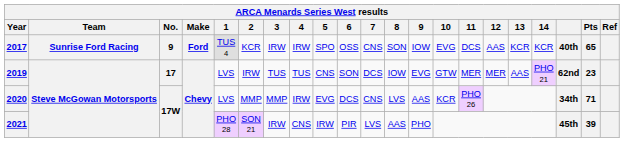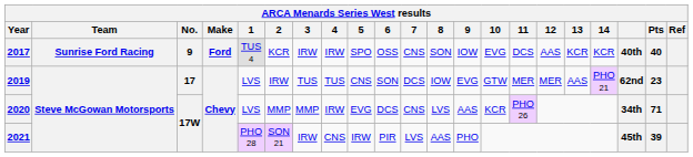2017 | Pts: 65 -> 40
